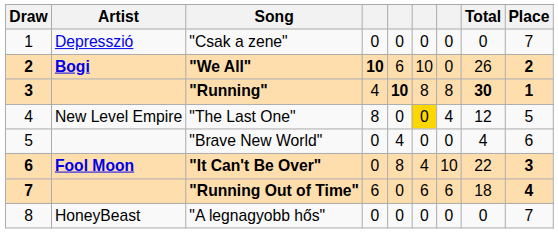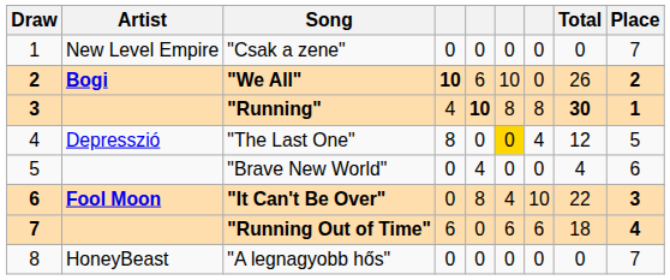"Csak a zene" | Artist: Depresszió -> New Level Empire
"The Last One" | Artist: New Level Empire -> Depresszió
